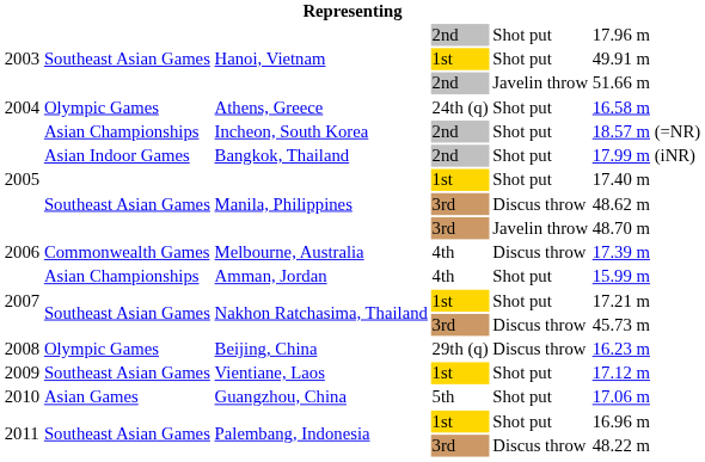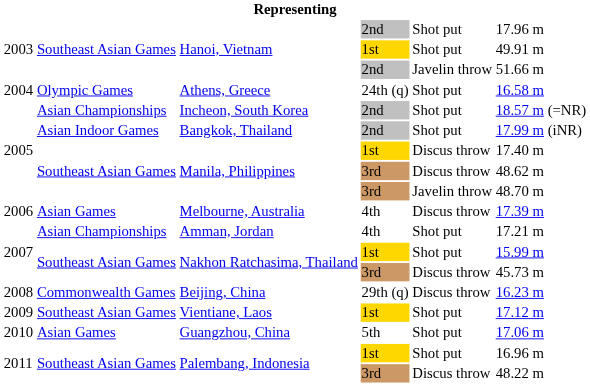Manila, Philippines / 1st | column 5: Shot put -> Discus throw
Melbourne, Australia | column 2: Commonwealth Games -> Asian Games
Amman, Jordan | column 6: 15.99 m -> 17.21 m
Nakhon Ratchasima, Thailand / 1st | column 6: 17.21 m -> 15.99 m
Beijing, China | column 2: Olympic Games -> Commonwealth Games
